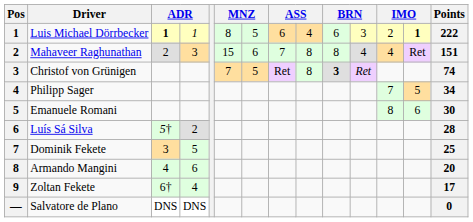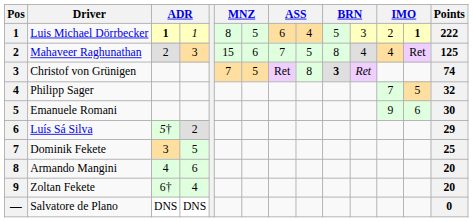Luis Michael Dörrbecker | column 10: 6 -> 5
Mahaveer Raghunathan | column 9: 8 -> 5
Mahaveer Raghunathan | Points: 151 -> 125
Philipp Sager | Points: 34 -> 32
Emanuele Romani | column 12: 8 -> 9
Luís Sá Silva | Points: 28 -> 29
Zoltan Fekete | Points: 17 -> 20
